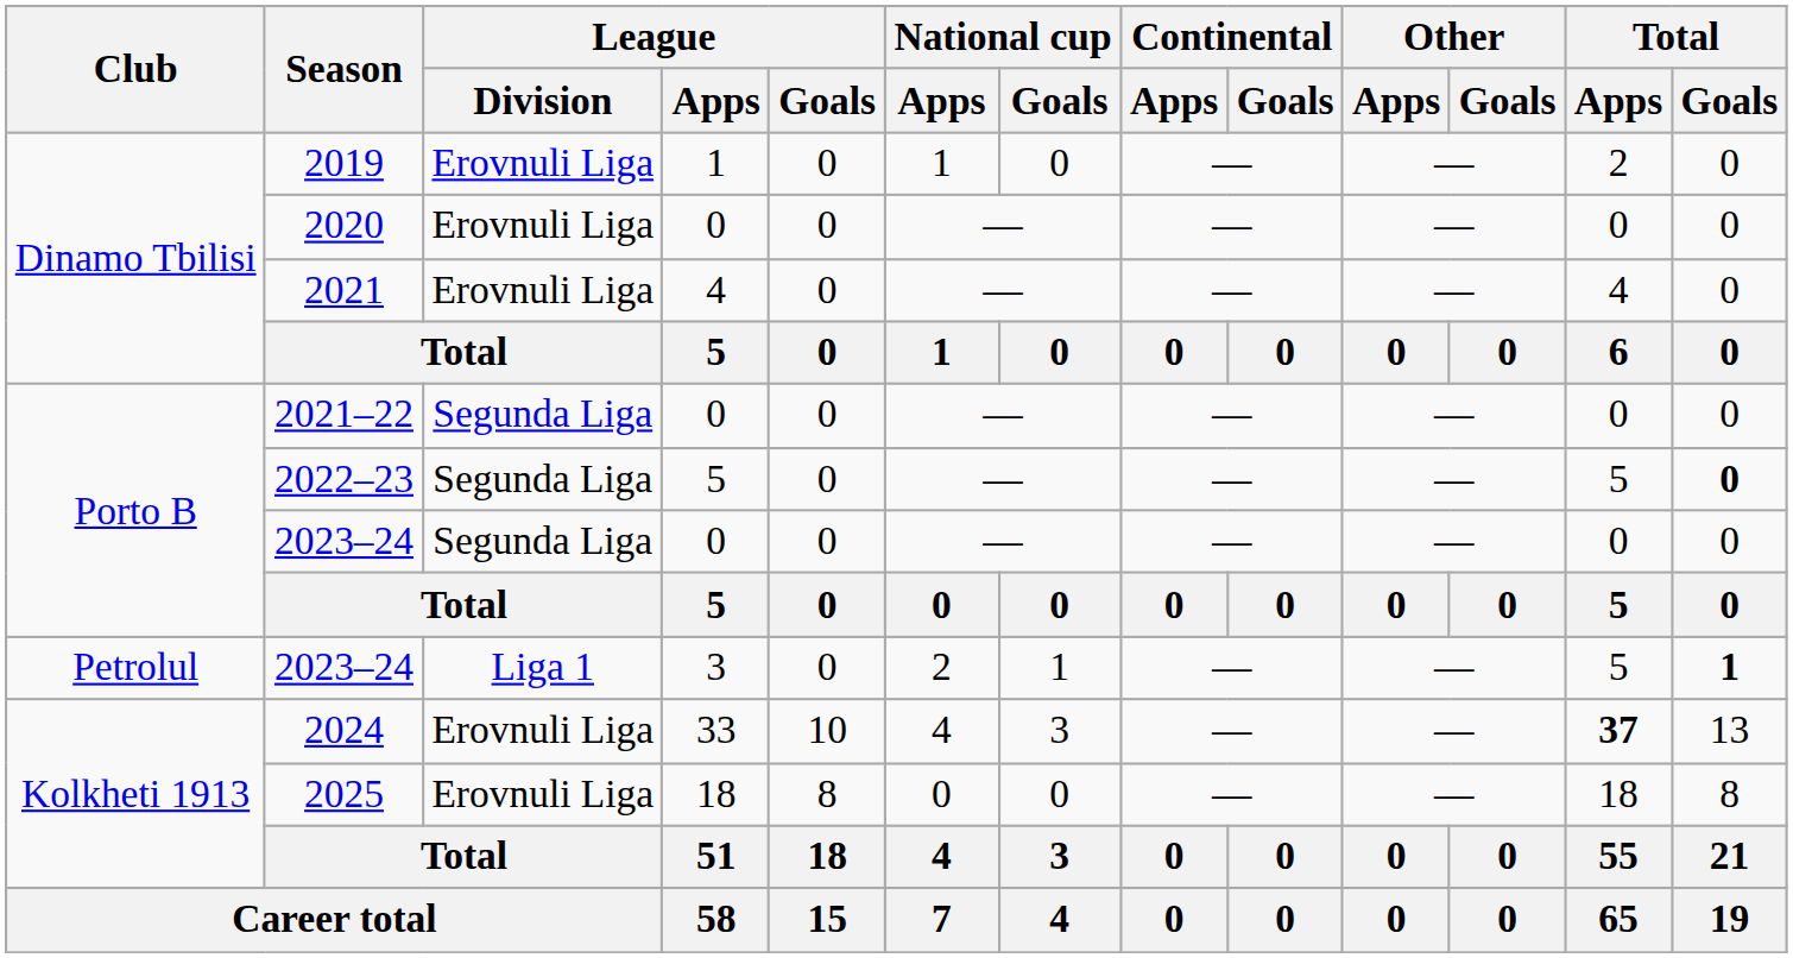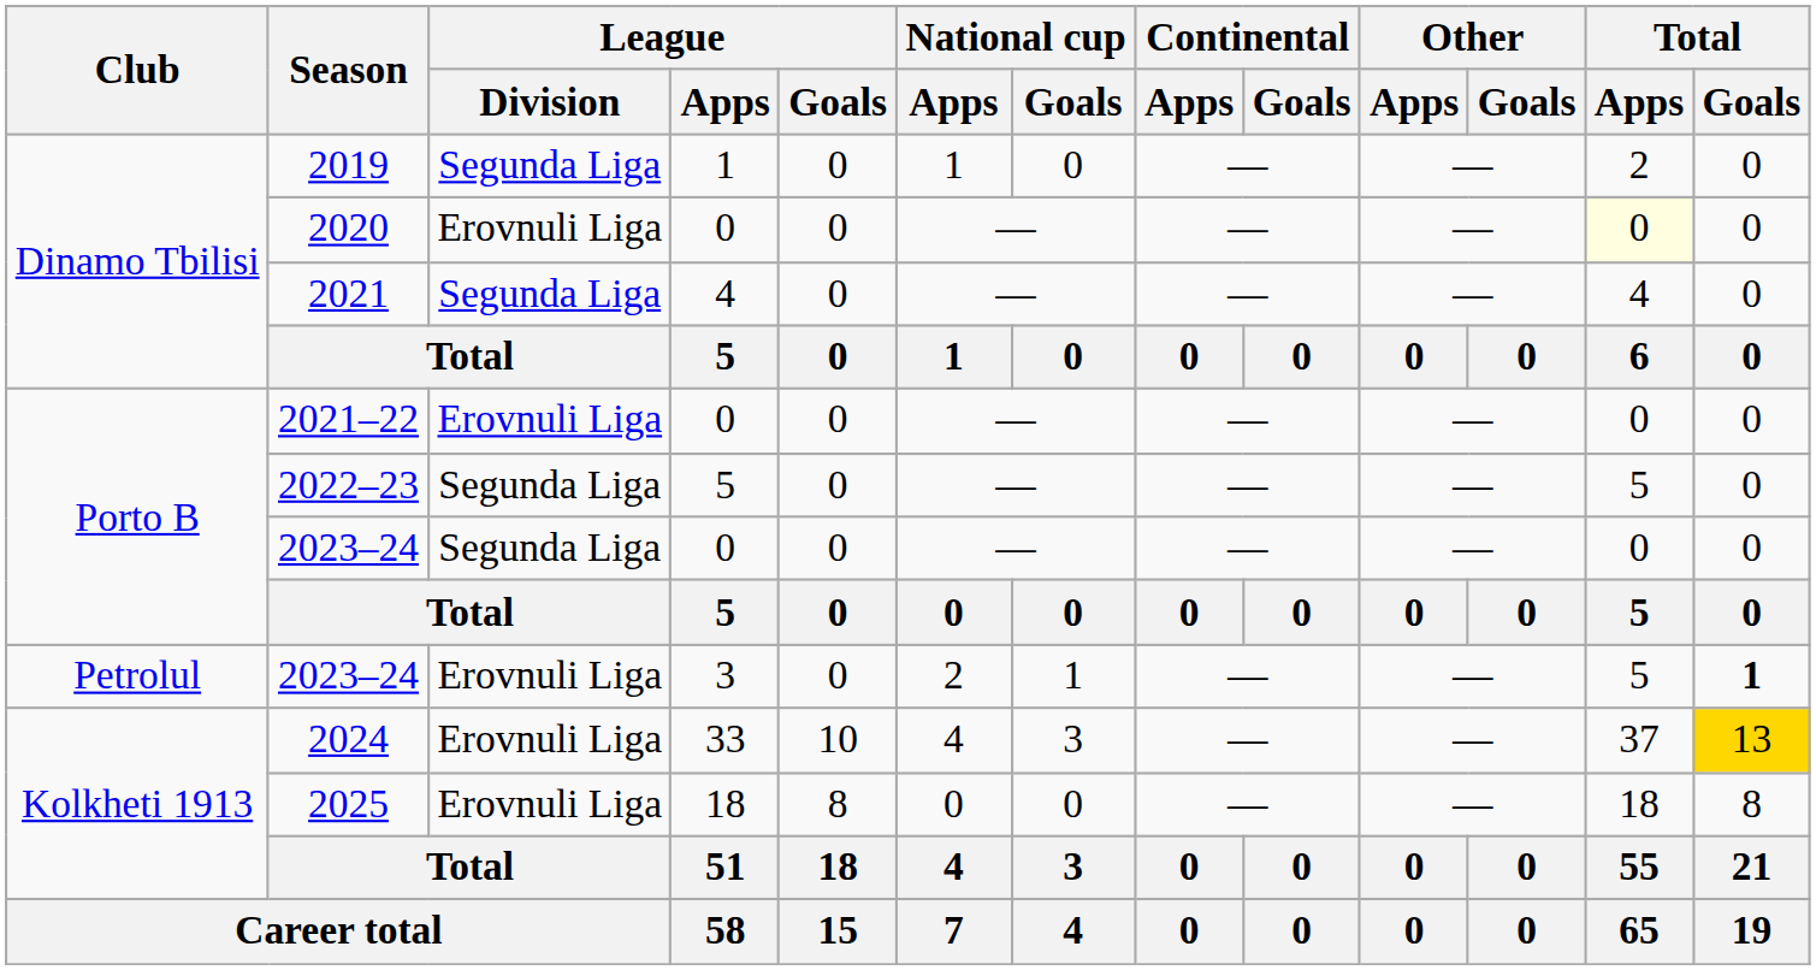2019 | League / Division: Erovnuli Liga -> Segunda Liga
2020 | Total / Apps: no background -> lightyellow background
2021 | League / Division: Erovnuli Liga -> Segunda Liga
2021–22 | League / Division: Segunda Liga -> Erovnuli Liga
2022–23 | Total / Goals: bold -> normal
2023–24 / 3 | League / Division: Liga 1 -> Erovnuli Liga
2024 | Total / Apps: bold -> normal
2024 | Total / Goals: no background -> gold background
